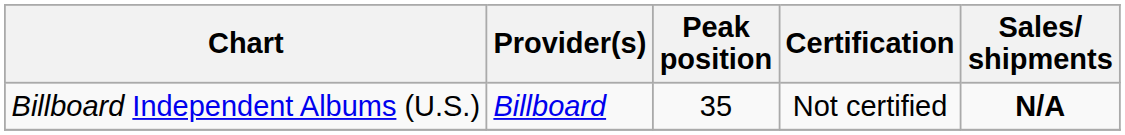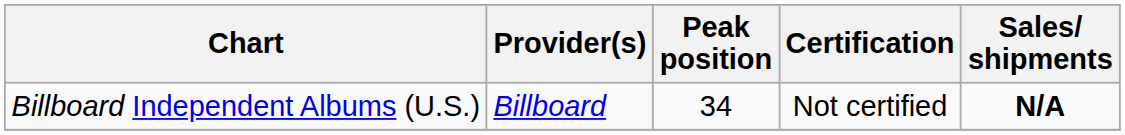Billboard Independent Albums (U.S.) | Peak position: 35 -> 34
